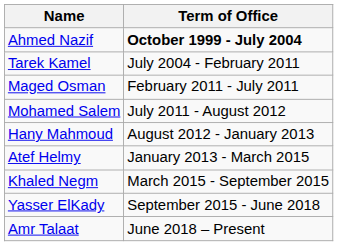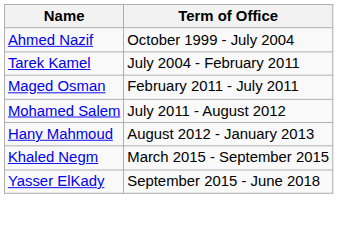Ahmed Nazif | Term of Office: bold -> normal
- row: Atef Helmy | January 2013 - March 2015
- row: Amr Talaat | June 2018 – Present
